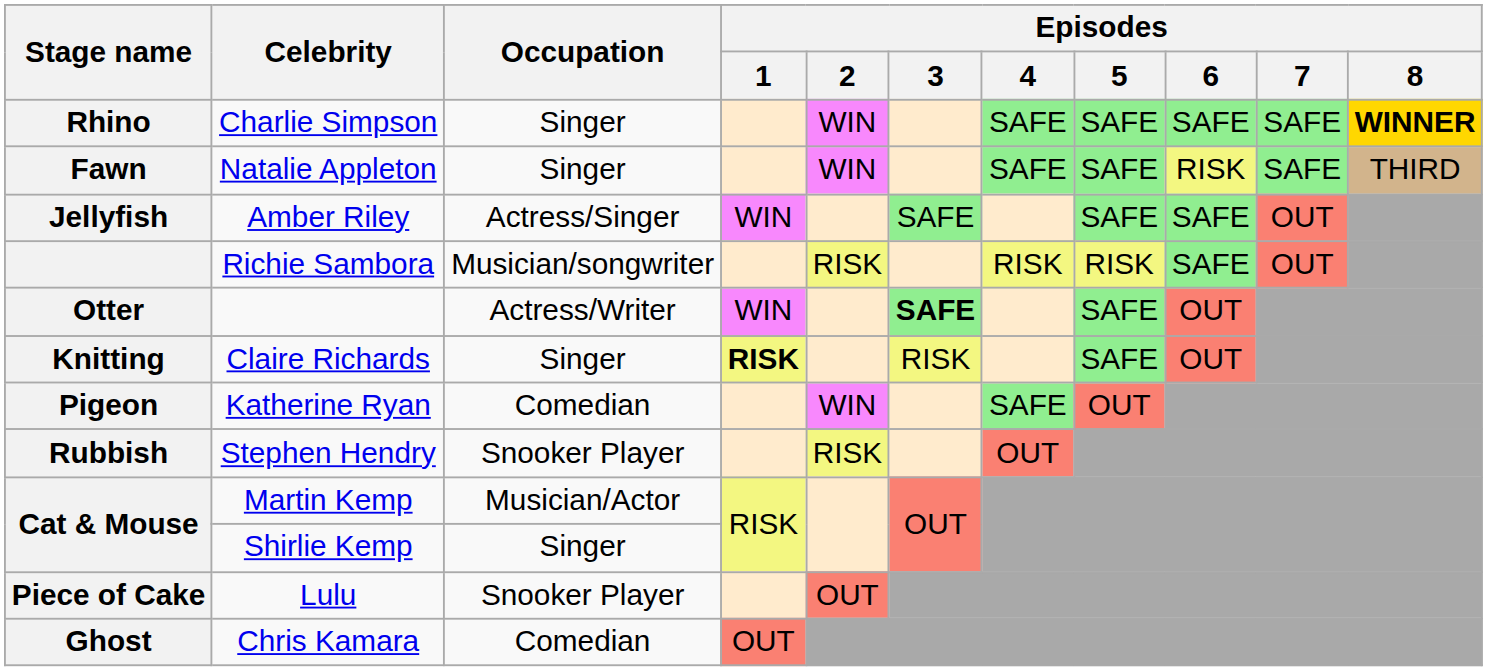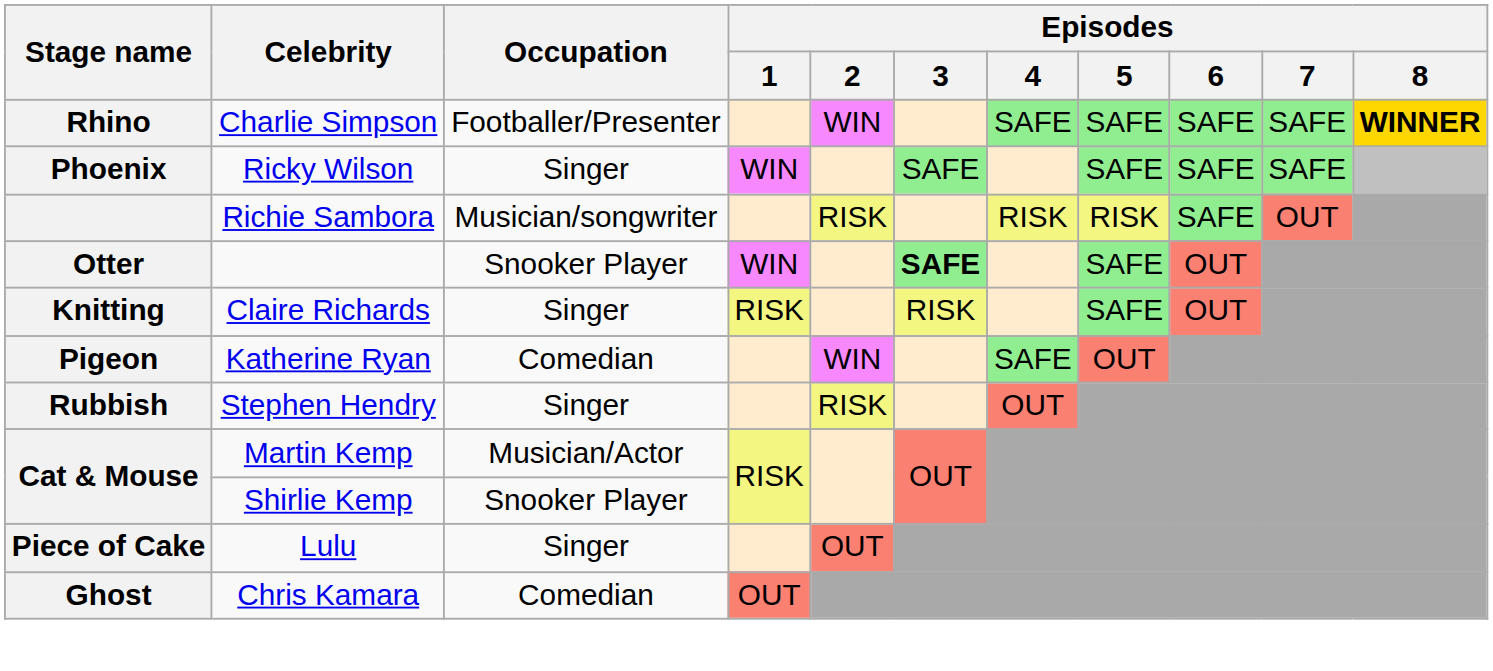Rhino | Occupation: Singer -> Footballer/Presenter
+ row: Phoenix | Ricky Wilson | Singer | WIN | SAFE | SAFE | SAFE | SAFE
- row: Fawn | Natalie Appleton | Singer | WIN | SAFE | SAFE | RISK | SAFE | THIRD
- row: Jellyfish | Amber Riley | Actress/Singer | WIN | SAFE | SAFE | SAFE | OUT
Otter | Occupation: Actress/Writer -> Snooker Player
Knitting | Episodes / 1: bold -> normal
Rubbish | Occupation: Snooker Player -> Singer
Cat & Mouse / Shirlie Kemp | Occupation: Singer -> Snooker Player
Piece of Cake | Occupation: Snooker Player -> Singer
